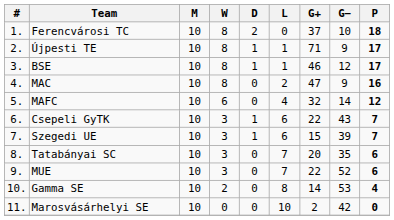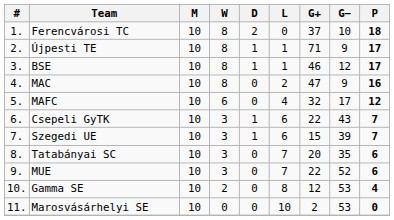MAFC | G−: 14 -> 17
Gamma SE | G+: 14 -> 12
Marosvásárhelyi SE | G−: 42 -> 53
